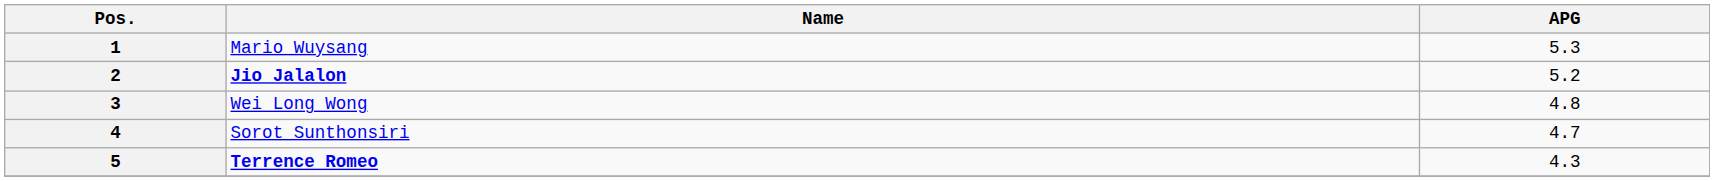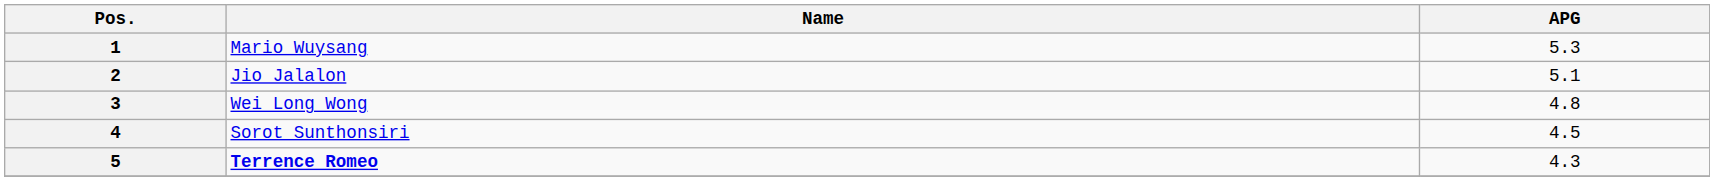2 | Name: bold -> normal
2 | APG: 5.2 -> 5.1
4 | APG: 4.7 -> 4.5
